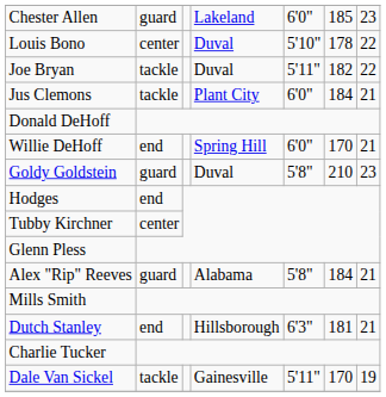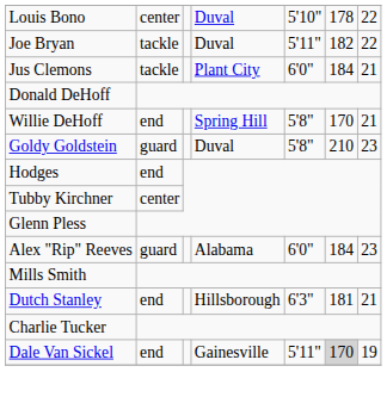- row: Chester Allen | guard | Lakeland | 6'0" | 185 | 23
Willie DeHoff | column 5: 6'0" -> 5'8"
Alex "Rip" Reeves | column 5: 5'8" -> 6'0"
Alex "Rip" Reeves | column 7: 21 -> 23
Dale Van Sickel | column 2: tackle -> end
Dale Van Sickel | column 6: no background -> lightgrey background
